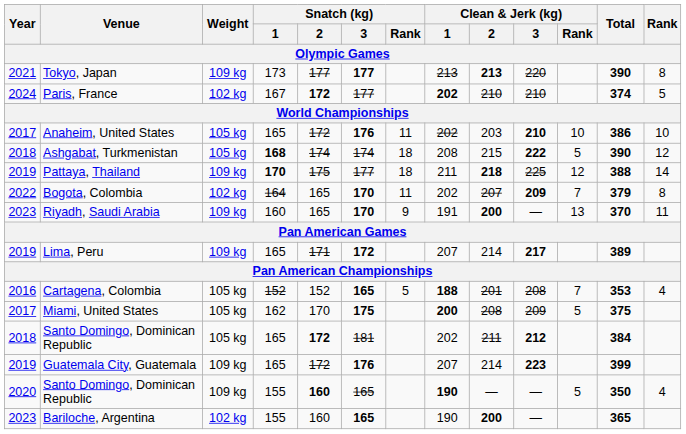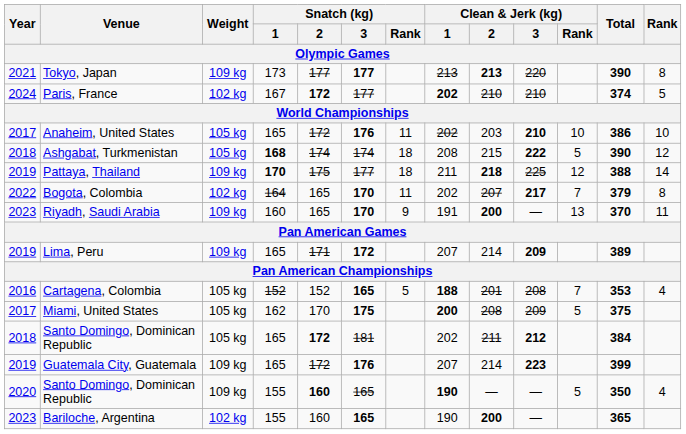Bogota, Colombia | Clean & Jerk (kg) / 3: 209 -> 217
Lima, Peru | Clean & Jerk (kg) / 3: 217 -> 209
